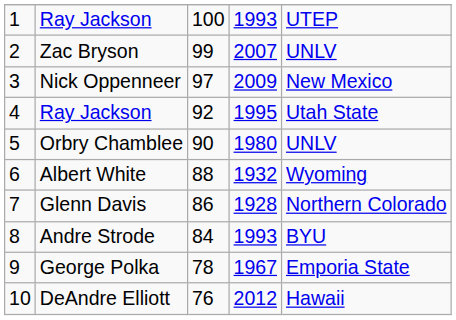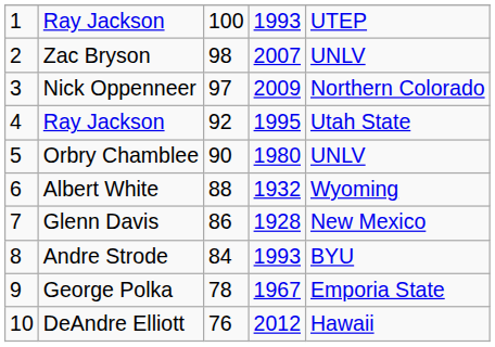Zac Bryson | column 3: 99 -> 98
Nick Oppenneer | column 5: New Mexico -> Northern Colorado
Glenn Davis | column 5: Northern Colorado -> New Mexico
